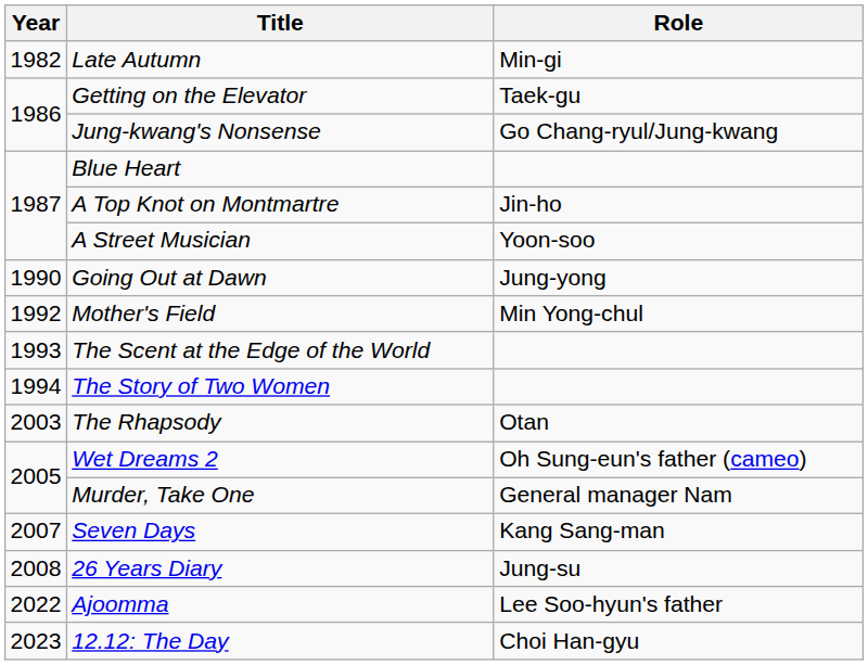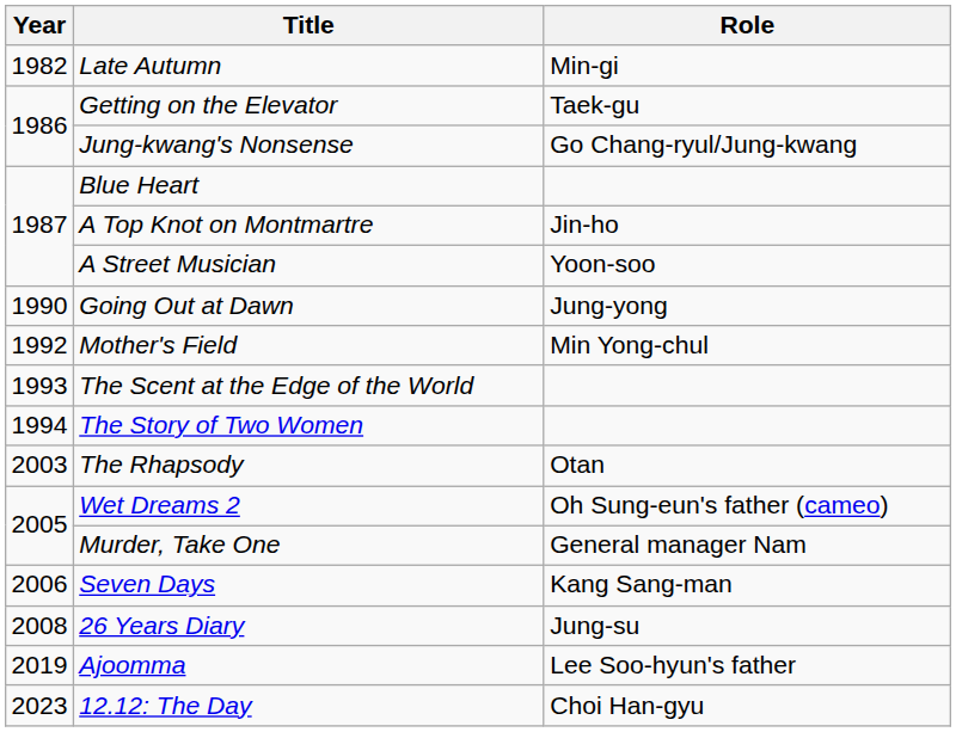Seven Days | Year: 2007 -> 2006
Ajoomma | Year: 2022 -> 2019
